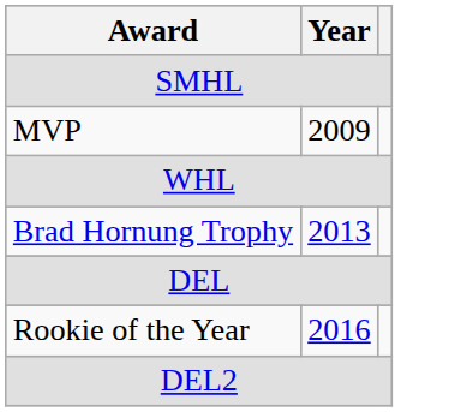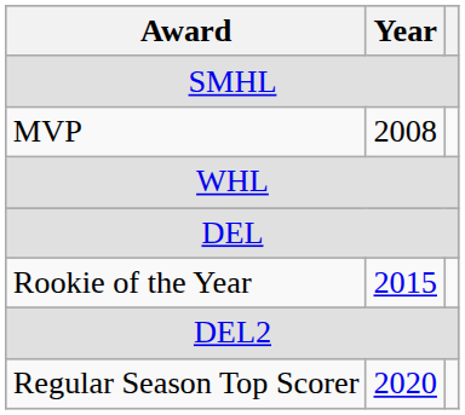MVP | Year: 2009 -> 2008
- row: Brad Hornung Trophy | 2013
Rookie of the Year | Year: 2016 -> 2015
+ row: Regular Season Top Scorer | 2020
